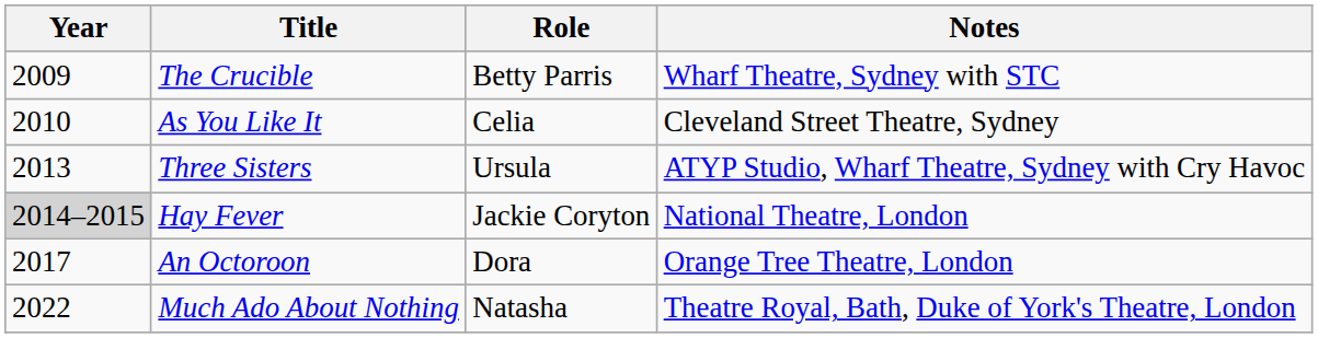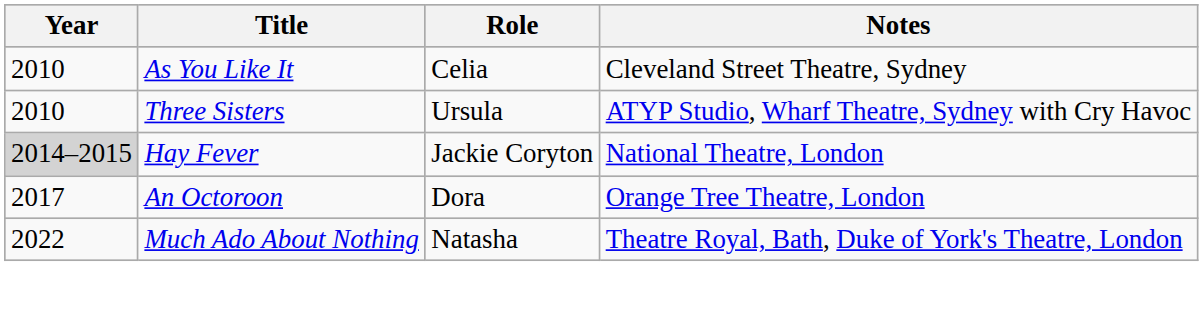- row: 2009 | The Crucible | Betty Parris | Wharf Theatre, Sydney with STC
Three Sisters | Year: 2013 -> 2010
